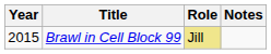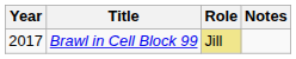Brawl in Cell Block 99 | Year: 2015 -> 2017
